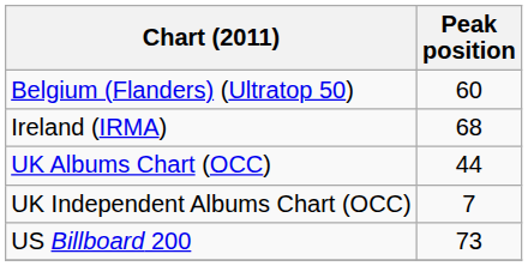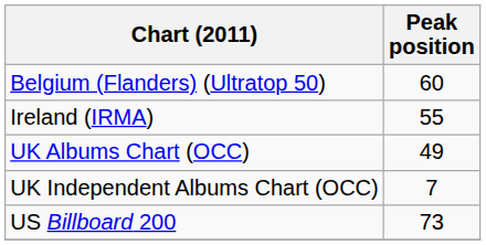Ireland (IRMA) | Peak position: 68 -> 55
UK Albums Chart (OCC) | Peak position: 44 -> 49
